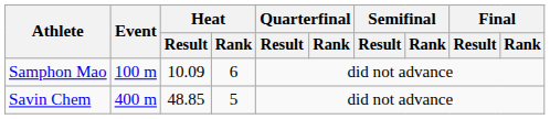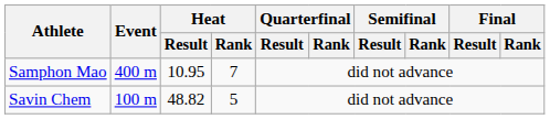Samphon Mao | Event: 100 m -> 400 m
Samphon Mao | Heat / Result: 10.09 -> 10.95
Samphon Mao | Heat / Rank: 6 -> 7
Savin Chem | Event: 400 m -> 100 m
Savin Chem | Heat / Result: 48.85 -> 48.82
